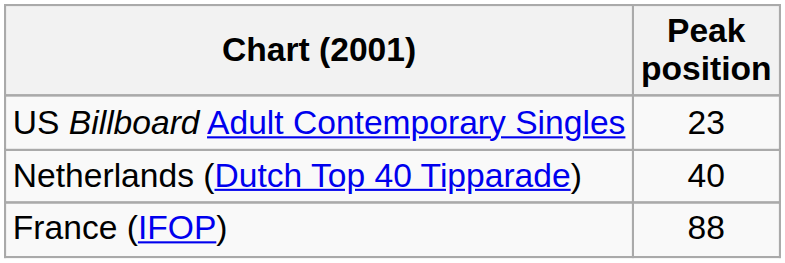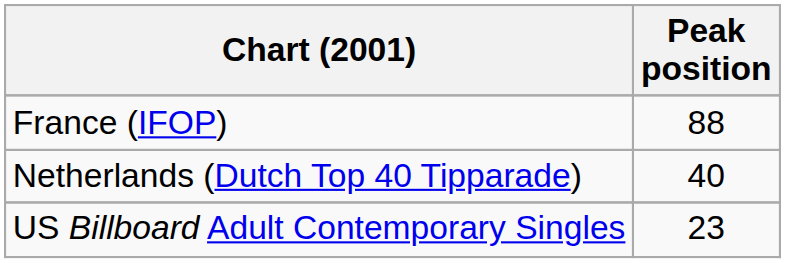rows swapped: France (IFOP) <-> US Billboard Adult Contemporary Singles
